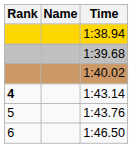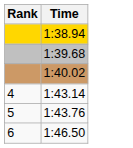- column: Name
1:43.14 | Rank: bold -> normal
